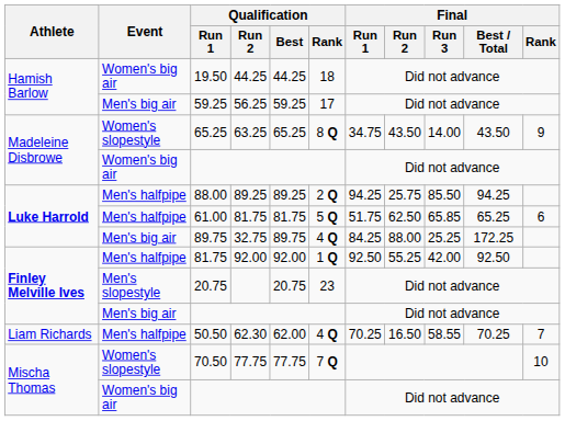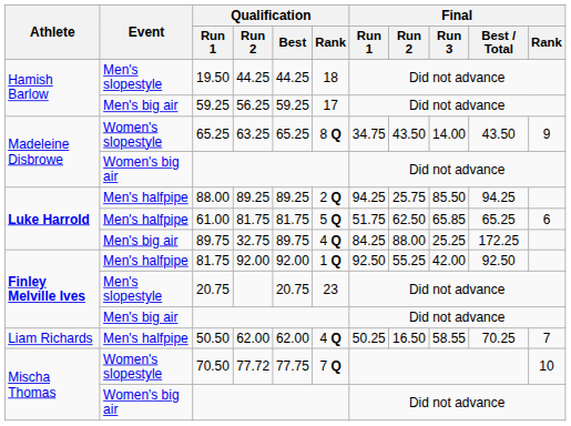19.50 | Event: Women's big air -> Men's slopestyle
50.50 | Qualification / Run 2: 62.30 -> 62.00
50.50 | Final / Run 1: 70.25 -> 50.25
70.50 | Qualification / Run 2: 77.75 -> 77.72
